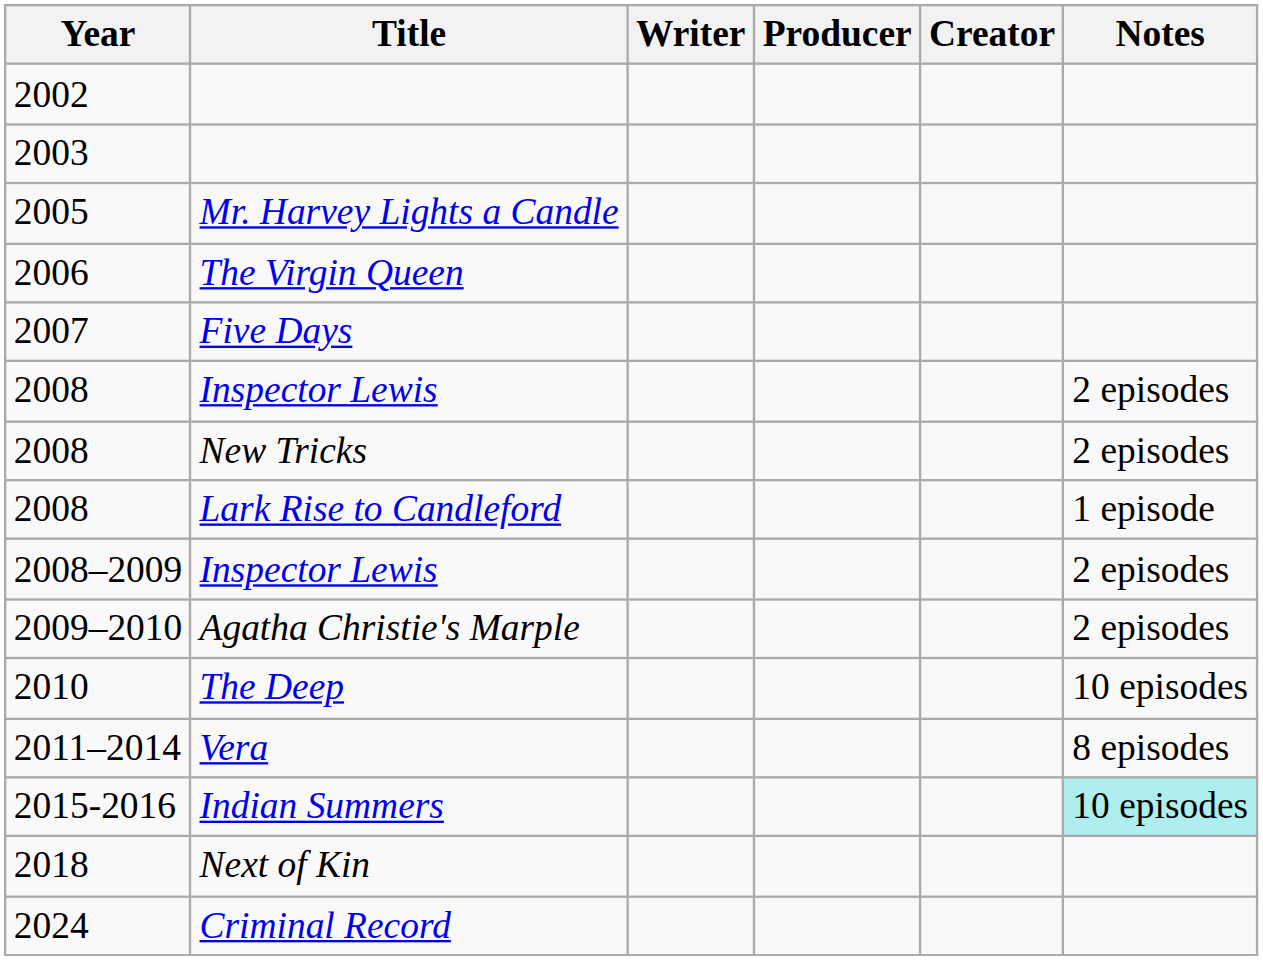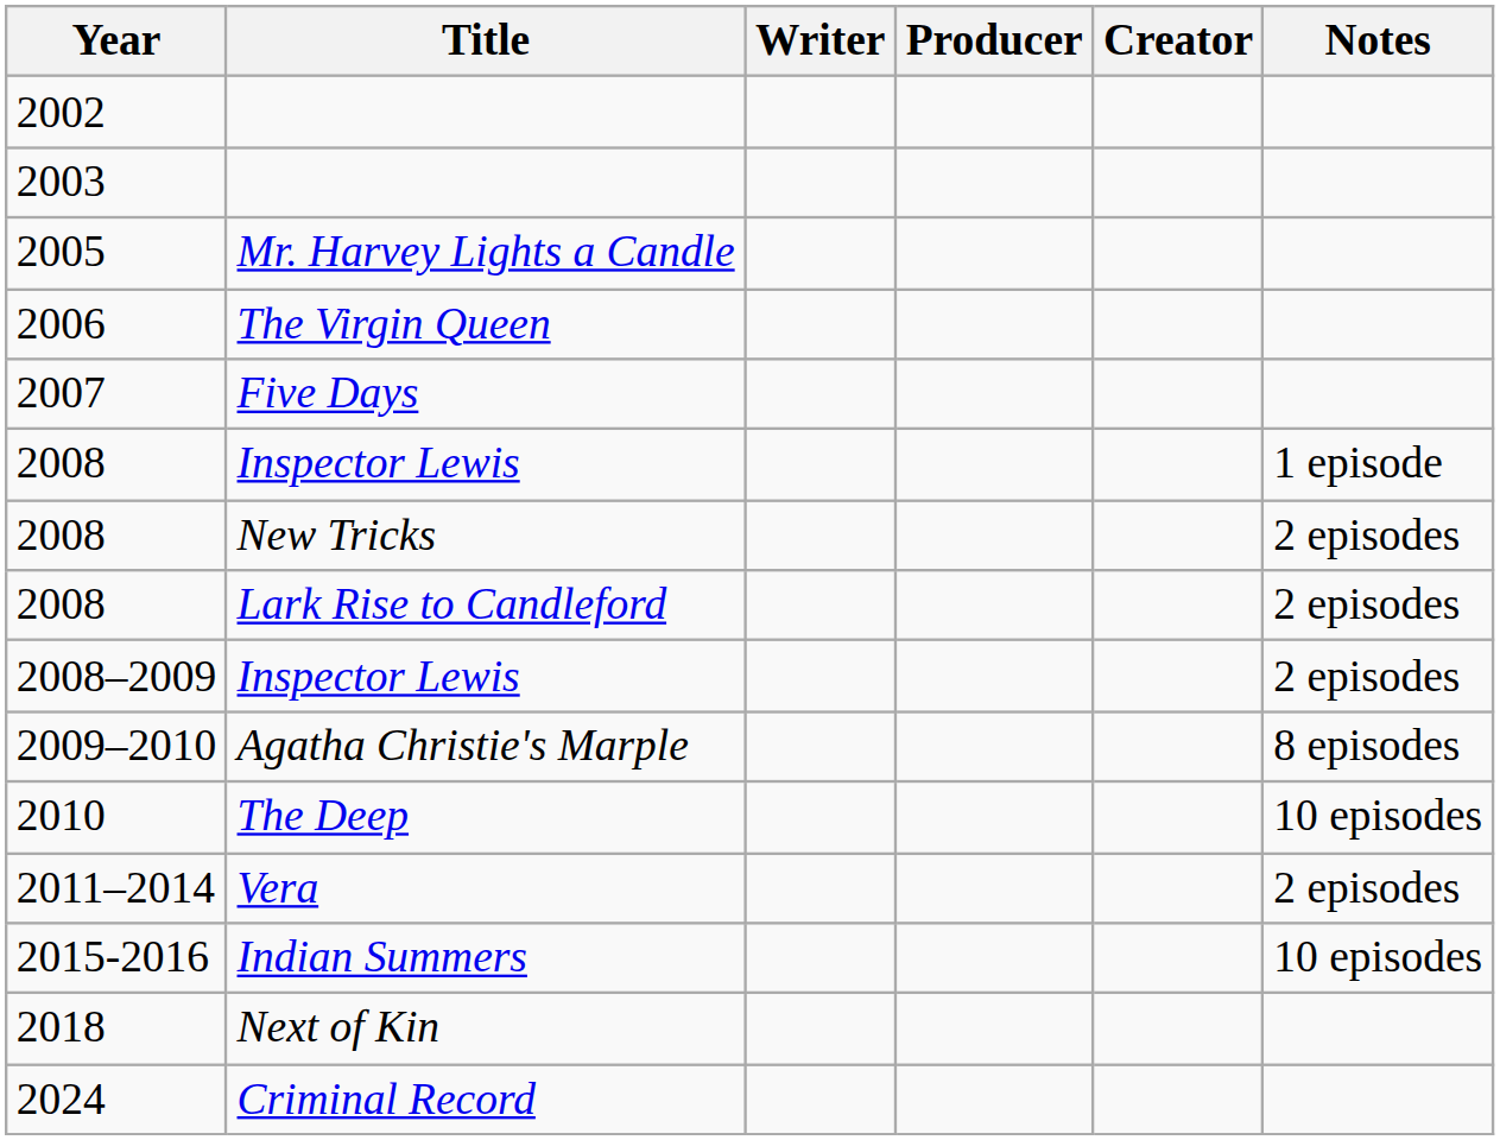2008 / Inspector Lewis | Notes: 2 episodes -> 1 episode
2008 / Lark Rise to Candleford | Notes: 1 episode -> 2 episodes
2009–2010 | Notes: 2 episodes -> 8 episodes
2011–2014 | Notes: 8 episodes -> 2 episodes
2015-2016 | Notes: paleturquoise background -> no background
